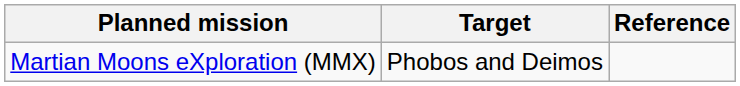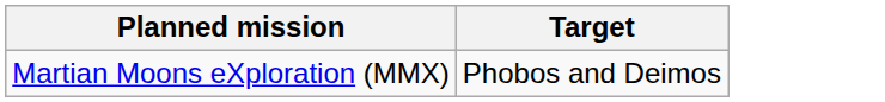- column: Reference
